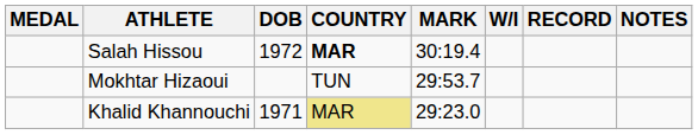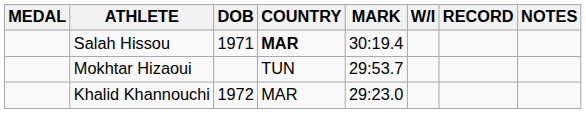Salah Hissou | DOB: 1972 -> 1971
Khalid Khannouchi | DOB: 1971 -> 1972
Khalid Khannouchi | COUNTRY: khaki background -> no background
